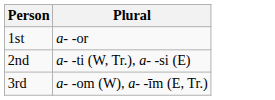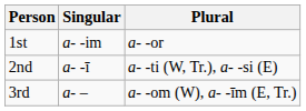+ column: Singular | a- -im | a- -ī | a- –
